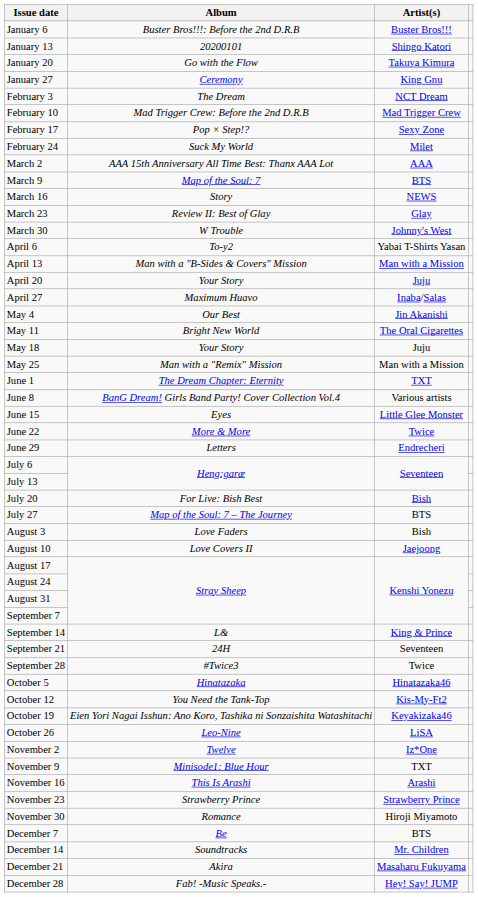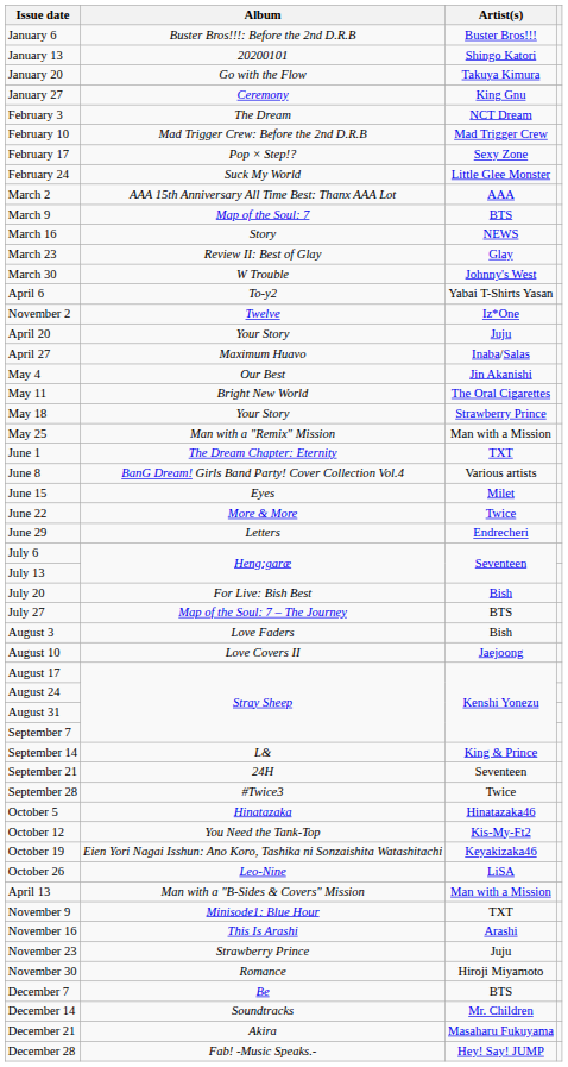February 24 | Artist(s): Milet -> Little Glee Monster
rows swapped: April 13 <-> November 2
May 18 | Artist(s): Juju -> Strawberry Prince
June 15 | Artist(s): Little Glee Monster -> Milet
November 23 | Artist(s): Strawberry Prince -> Juju
